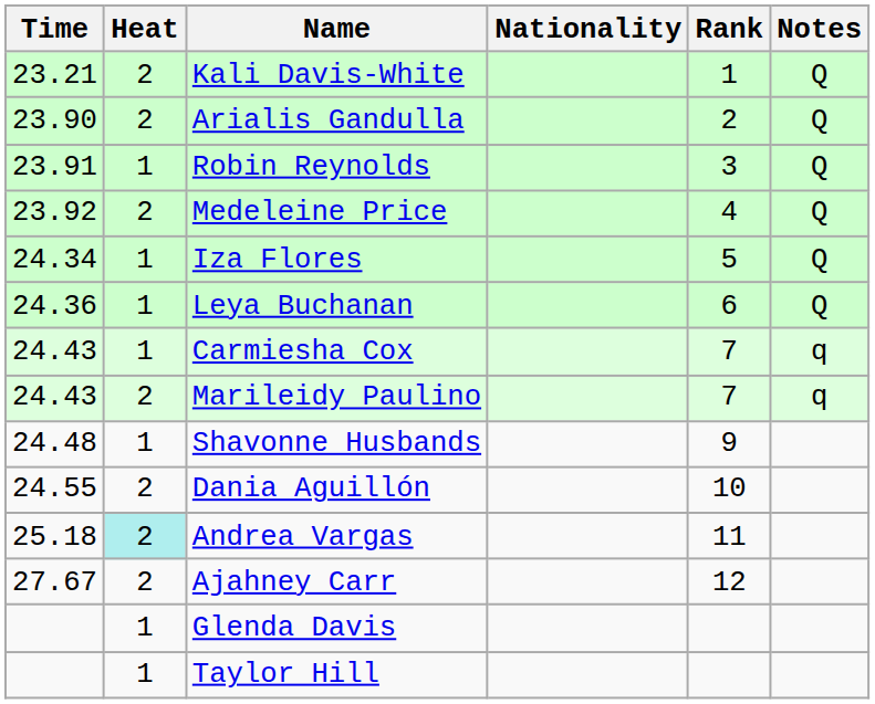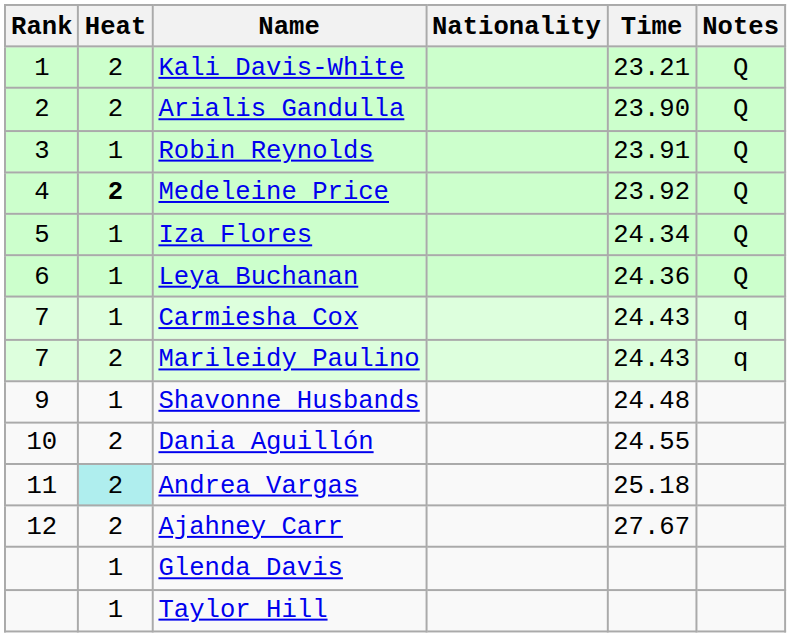columns swapped: Rank <-> Time
Medeleine Price | Heat: normal -> bold
